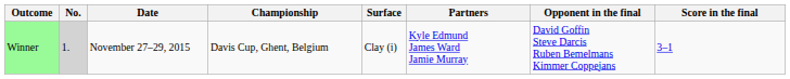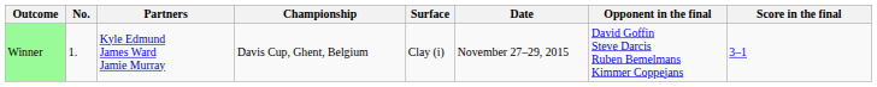columns swapped: Date <-> Partners
Winner | No.: lightgrey background -> no background
